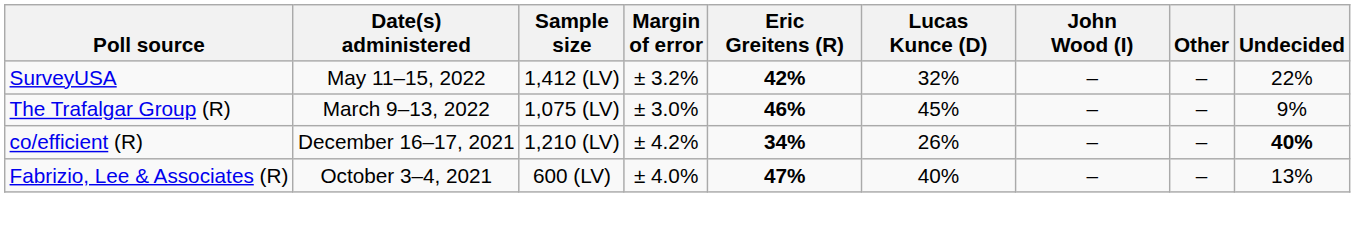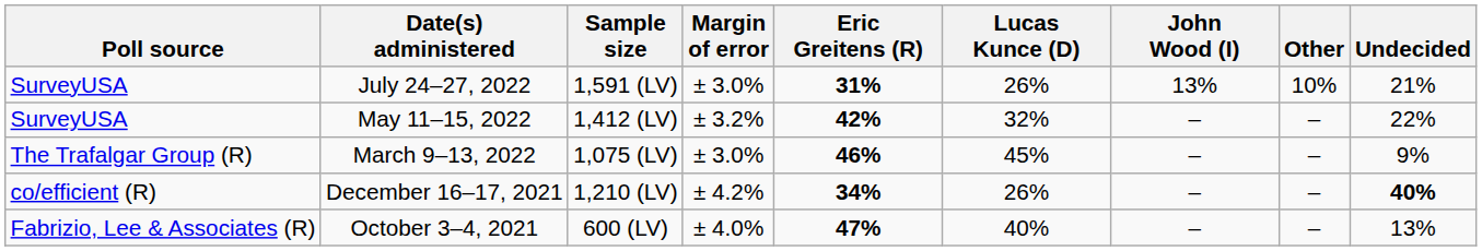+ row: SurveyUSA | July 24–27, 2022 | 1,591 (LV) | ± 3.0% | 31% | 26% | 13% | 10% | 21%
